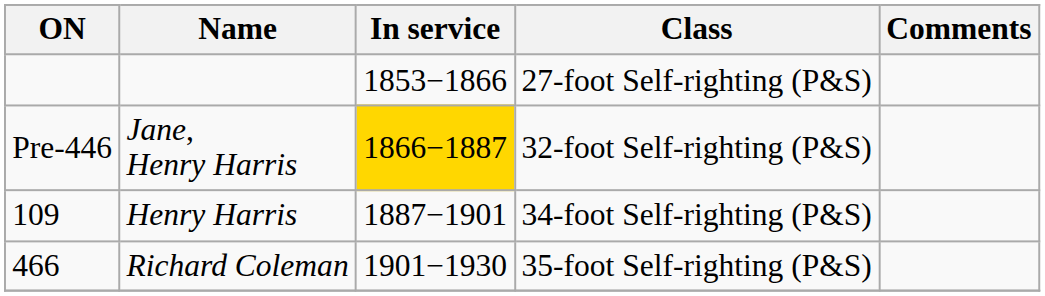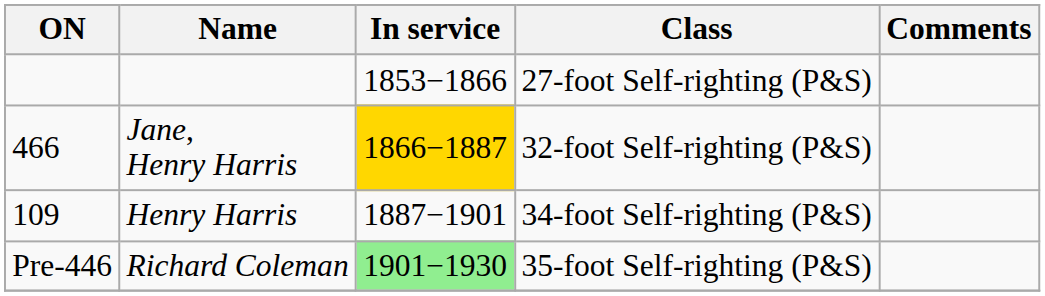Jane, Henry Harris | ON: Pre-446 -> 466
Richard Coleman | ON: 466 -> Pre-446
Richard Coleman | In service: no background -> lightgreen background
